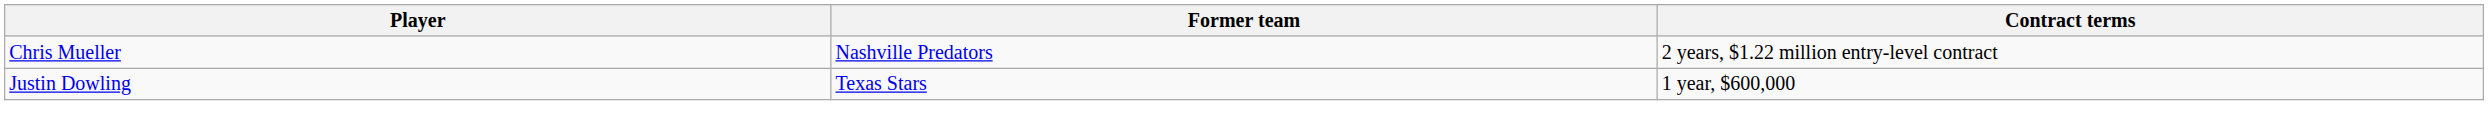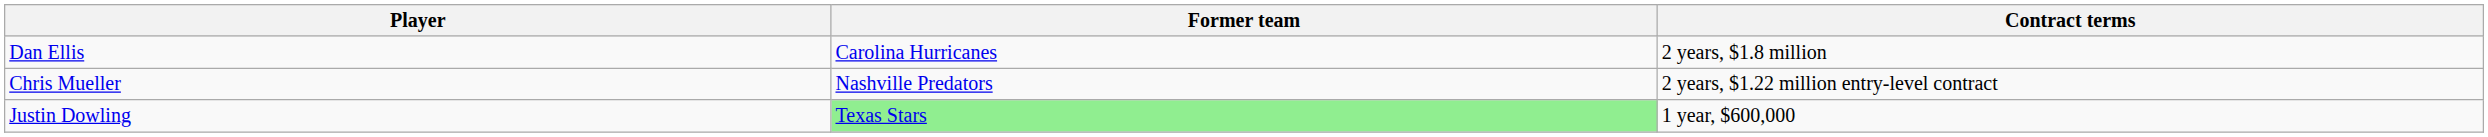+ row: Dan Ellis | Carolina Hurricanes | 2 years, $1.8 million
Justin Dowling | Former team: no background -> lightgreen background
